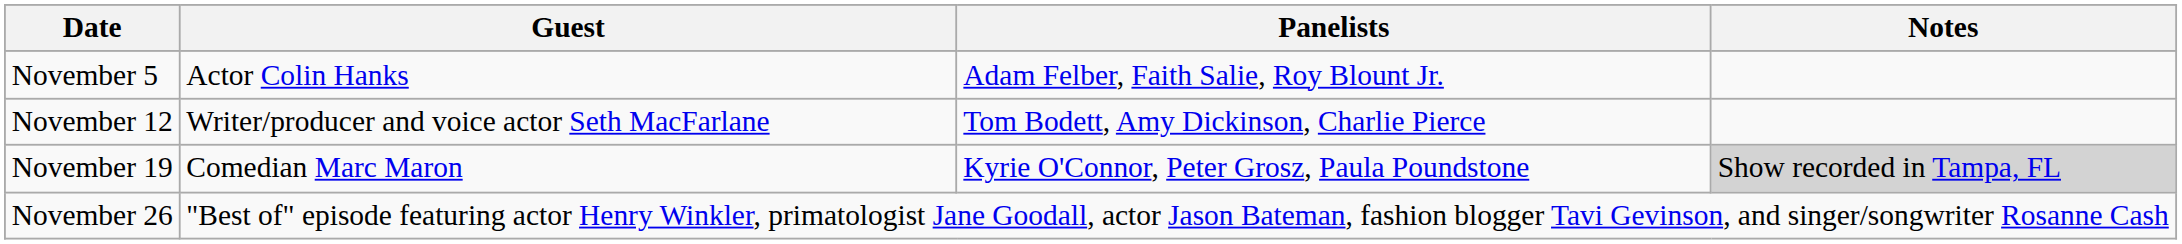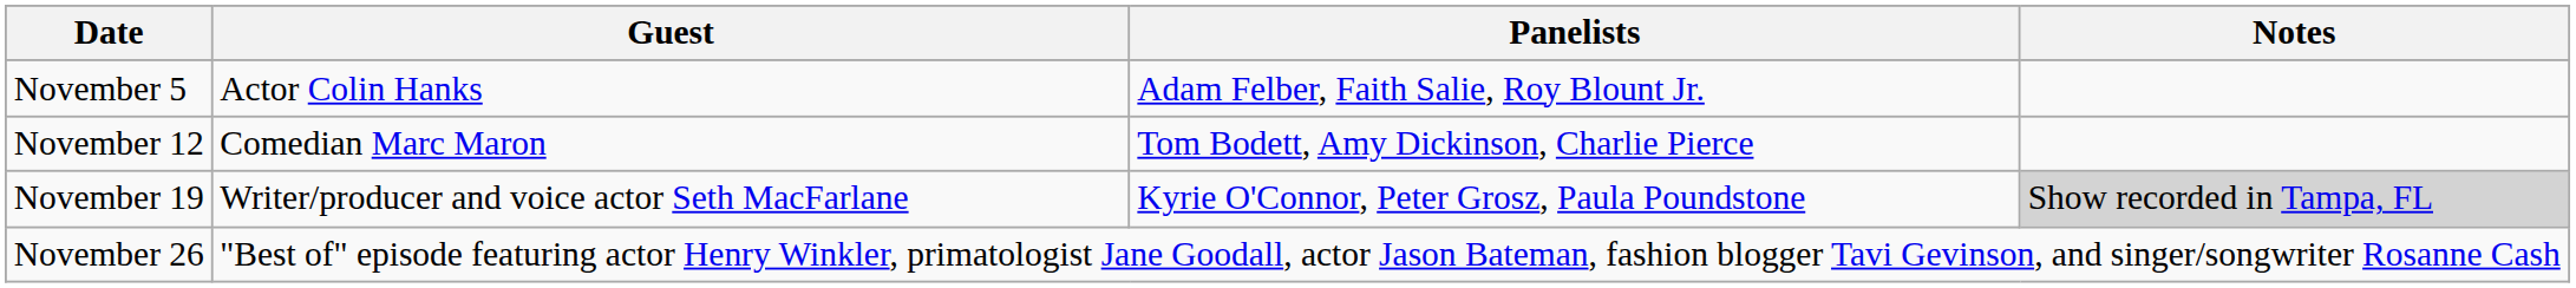November 12 | Guest: Writer/producer and voice actor Seth MacFarlane -> Comedian Marc Maron
November 19 | Guest: Comedian Marc Maron -> Writer/producer and voice actor Seth MacFarlane
